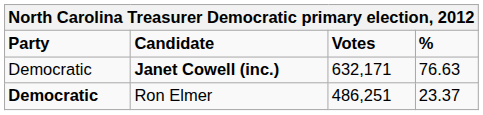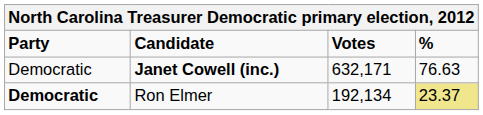Ron Elmer | Votes: 486,251 -> 192,134
Ron Elmer | %: no background -> khaki background
